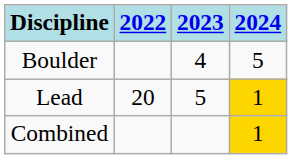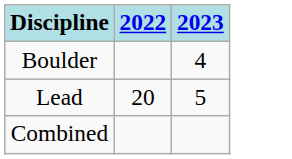- column: 2024 | 5 | 1 | 1
